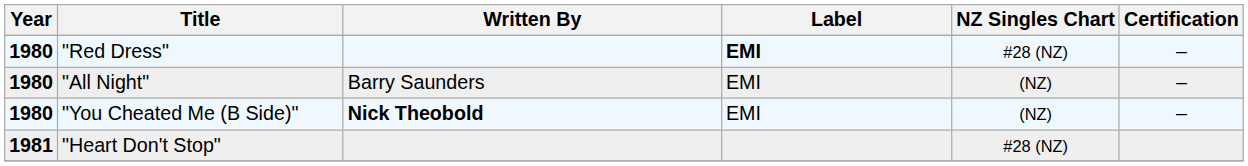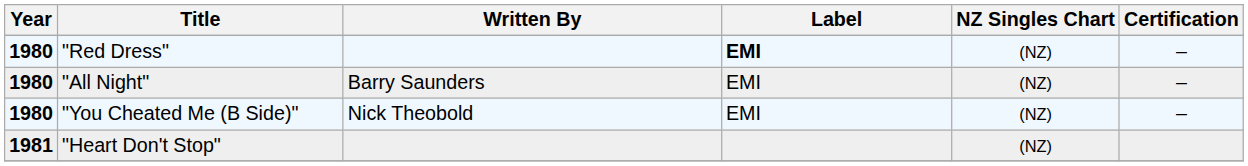"Red Dress" | NZ Singles Chart: #28 (NZ) -> (NZ)
"You Cheated Me (B Side)" | Written By: bold -> normal
"Heart Don't Stop" | NZ Singles Chart: #28 (NZ) -> (NZ)
